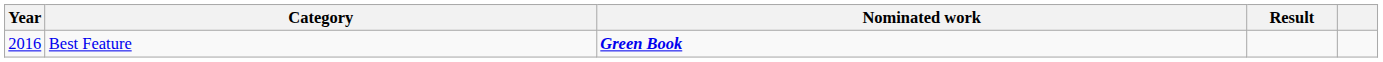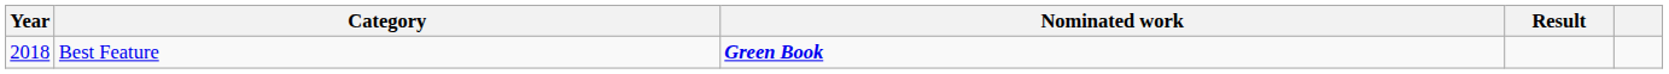Best Feature | Year: 2016 -> 2018
